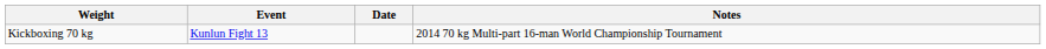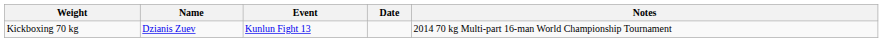+ column: Name | Dzianis Zuev
